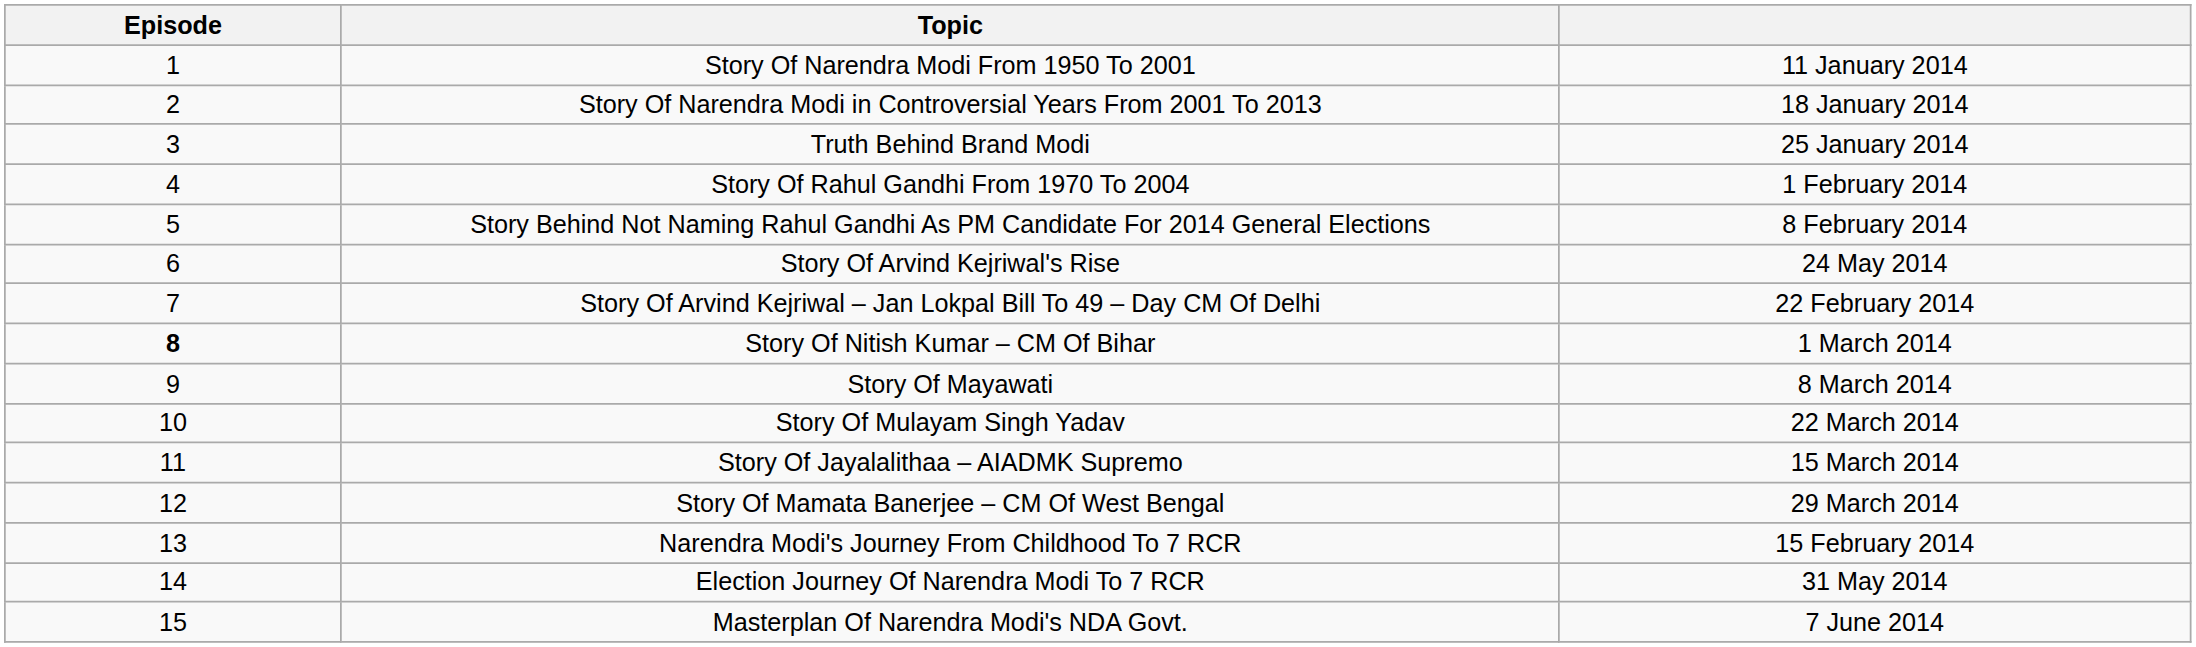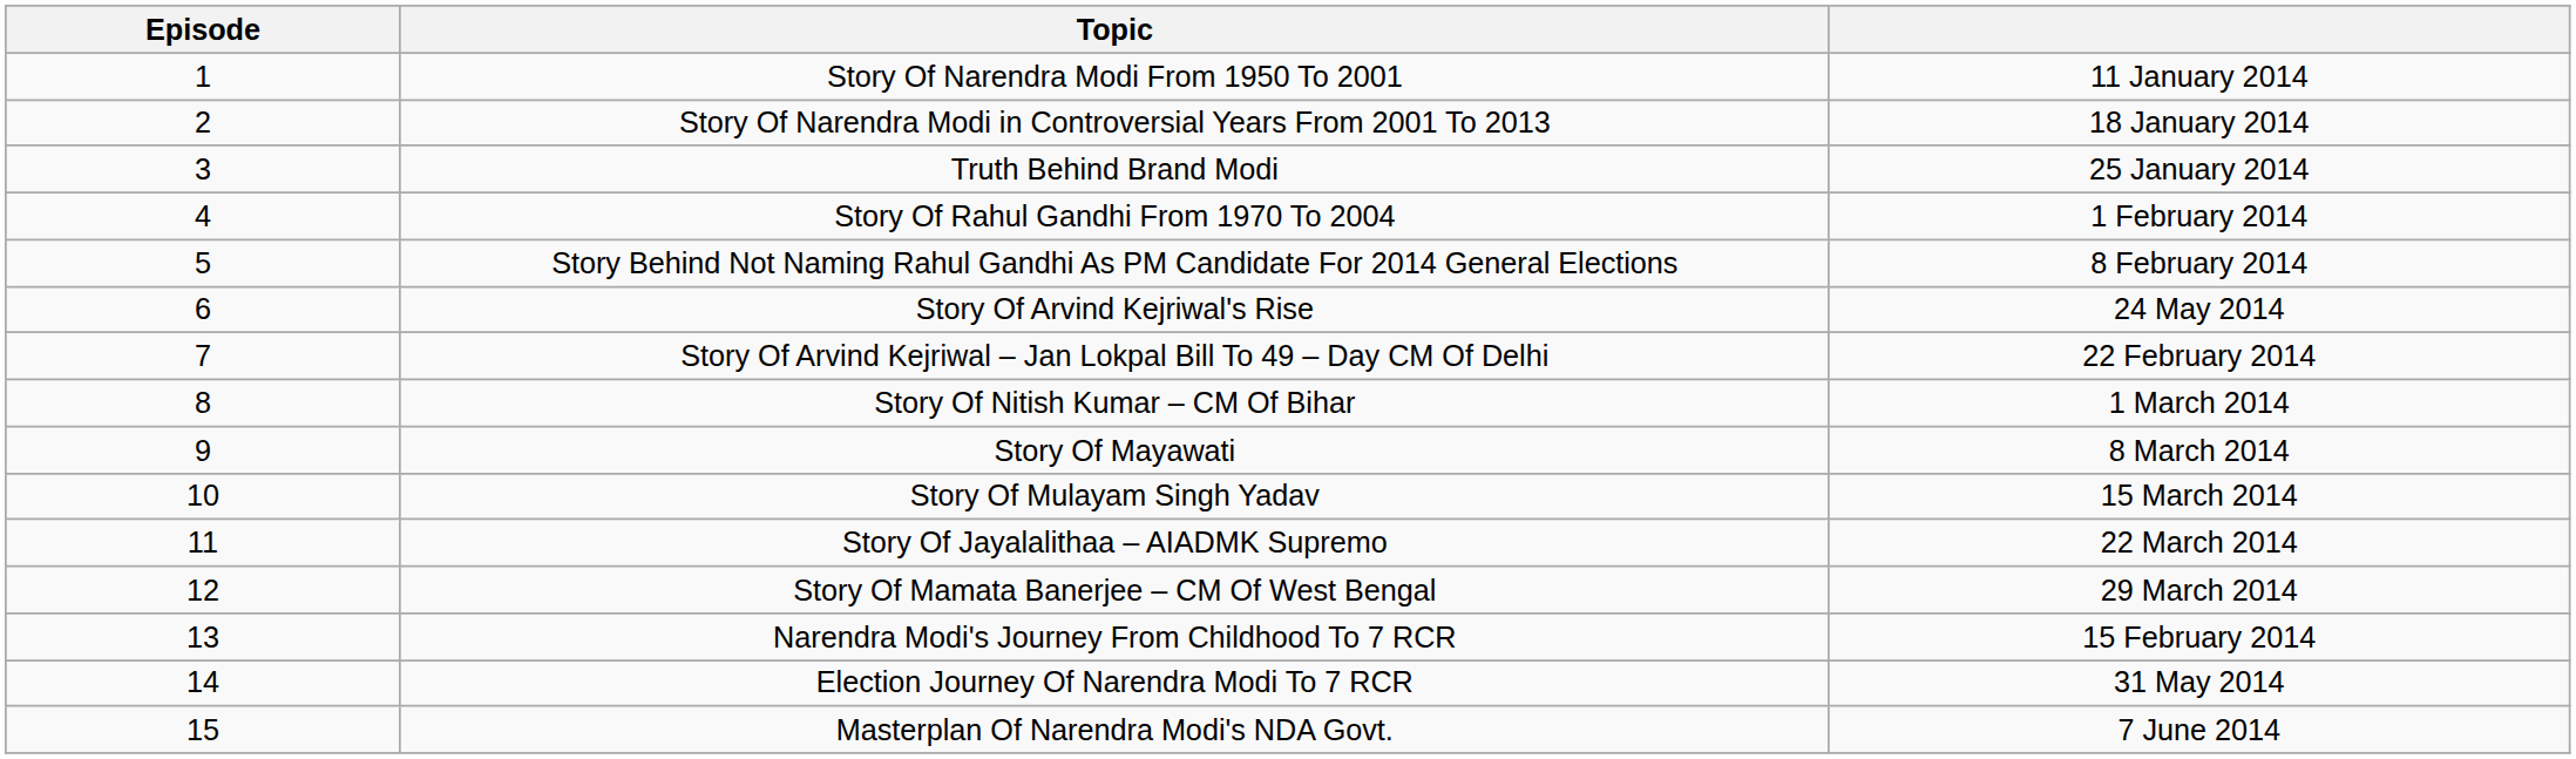Story Of Nitish Kumar – CM Of Bihar | Episode: bold -> normal
Story Of Mulayam Singh Yadav | column 3: 22 March 2014 -> 15 March 2014
Story Of Jayalalithaa – AIADMK Supremo | column 3: 15 March 2014 -> 22 March 2014
